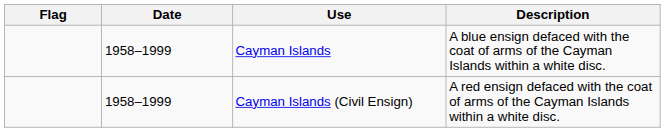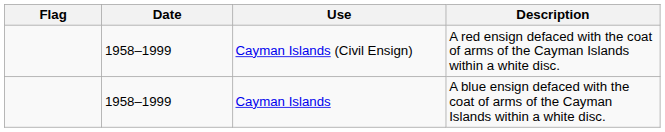rows swapped: Cayman Islands <-> Cayman Islands (Civil Ensign)
